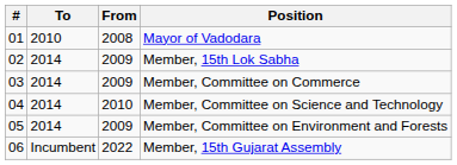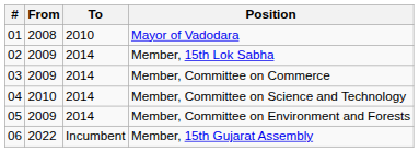columns swapped: From <-> To
